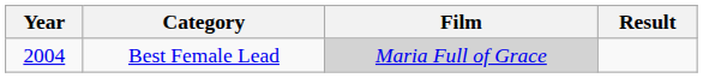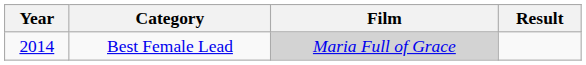Best Female Lead | Year: 2004 -> 2014
